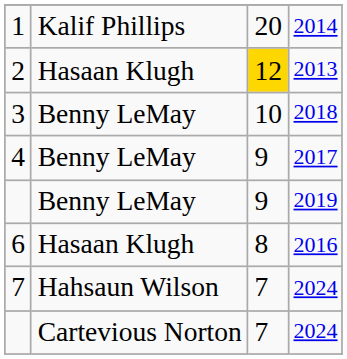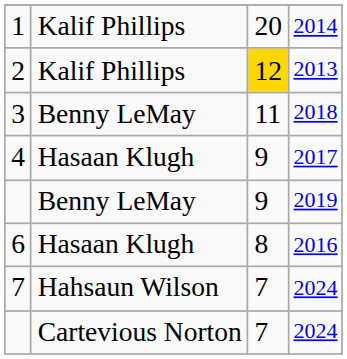2 | column 2: Hasaan Klugh -> Kalif Phillips
3 | column 3: 10 -> 11
4 | column 2: Benny LeMay -> Hasaan Klugh
